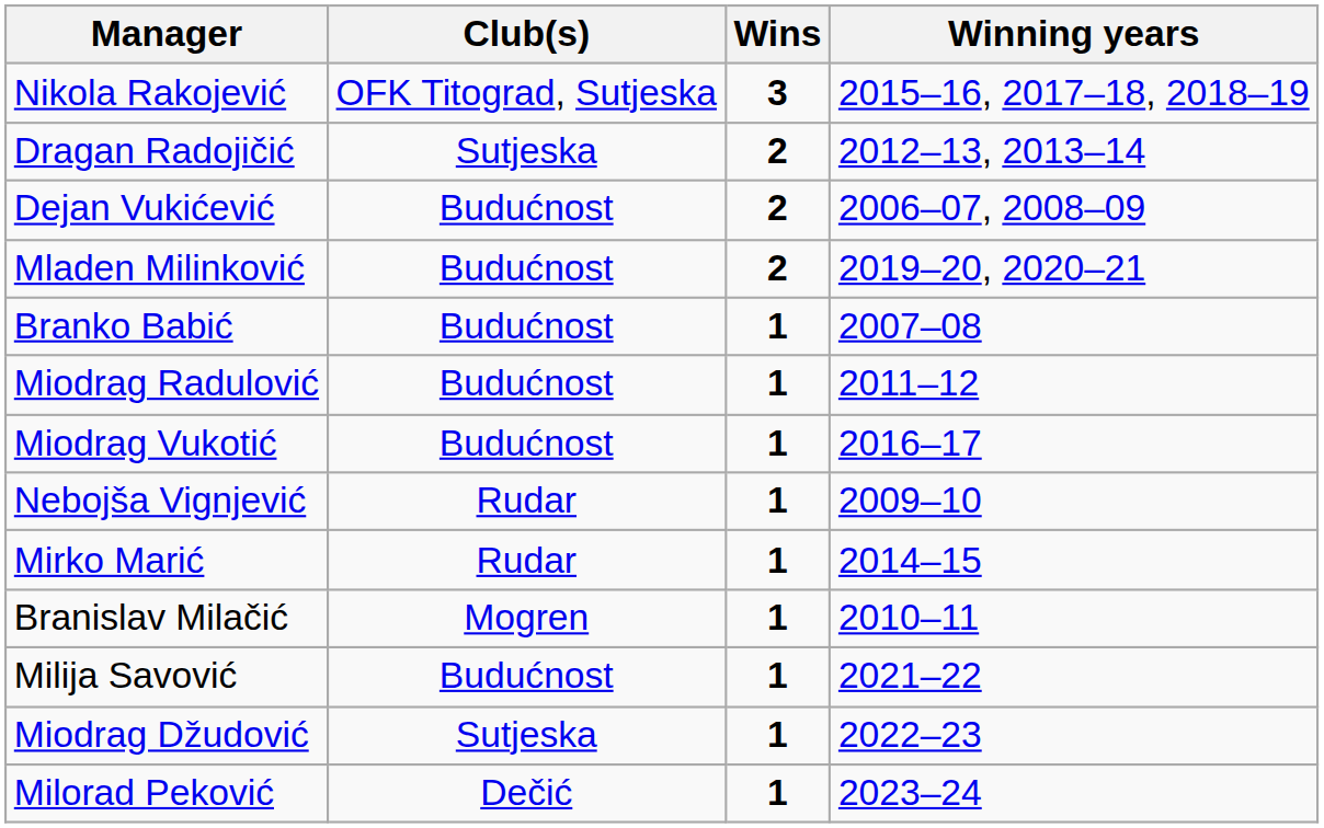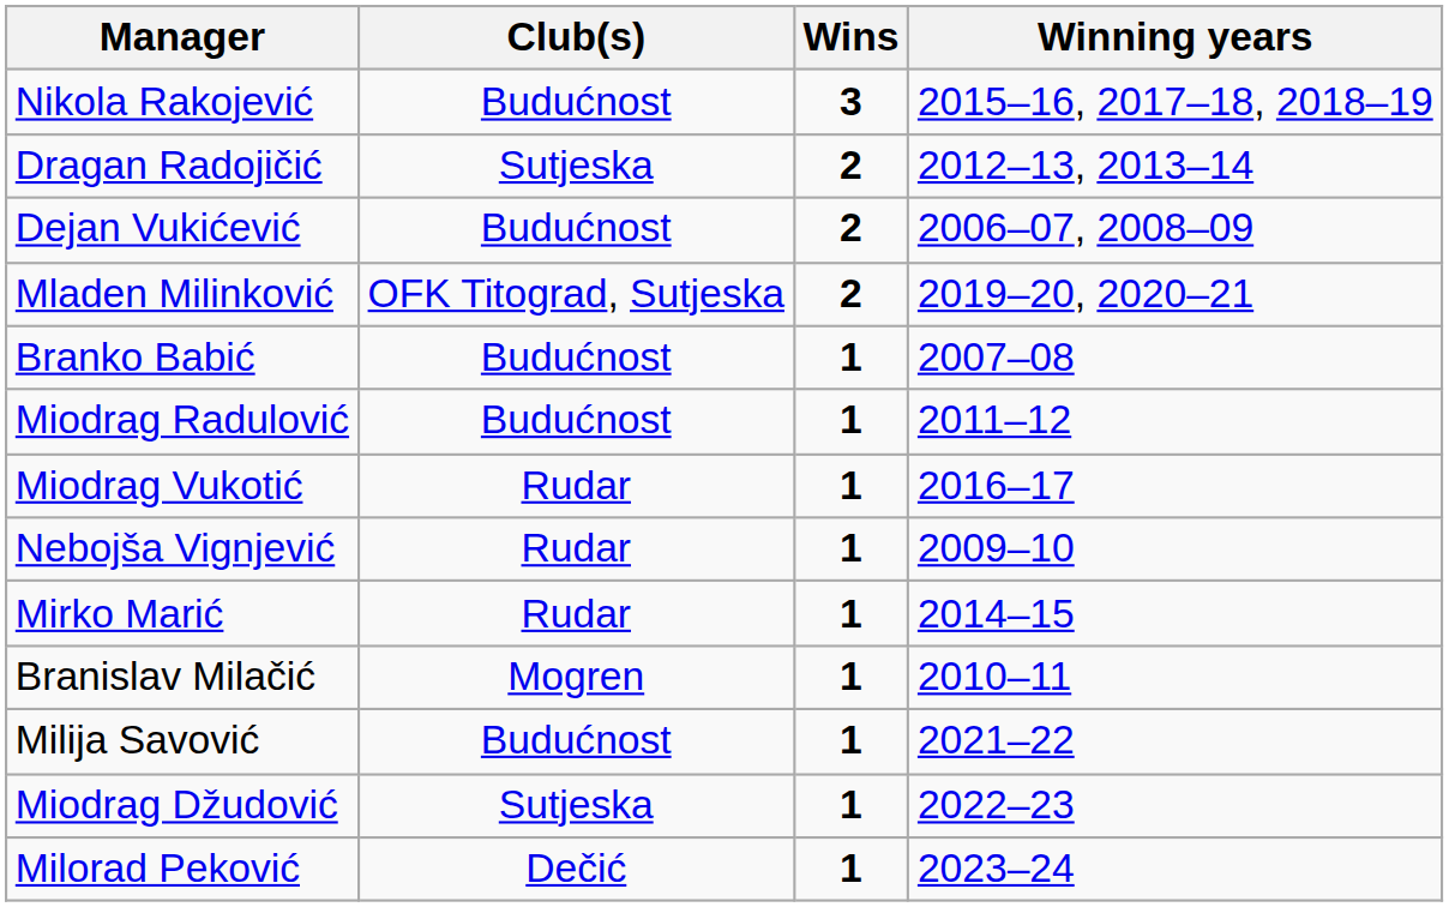Nikola Rakojević | Club(s): OFK Titograd, Sutjeska -> Budućnost
Mladen Milinković | Club(s): Budućnost -> OFK Titograd, Sutjeska
Miodrag Vukotić | Club(s): Budućnost -> Rudar
